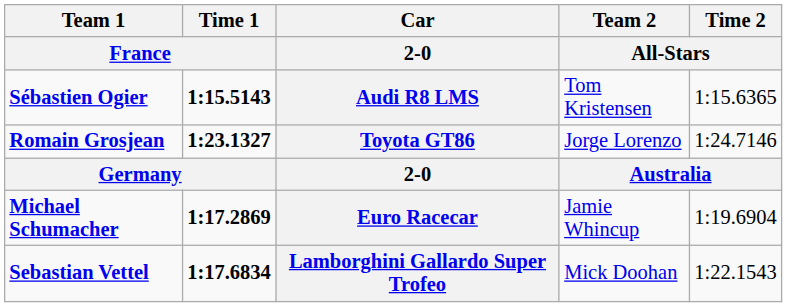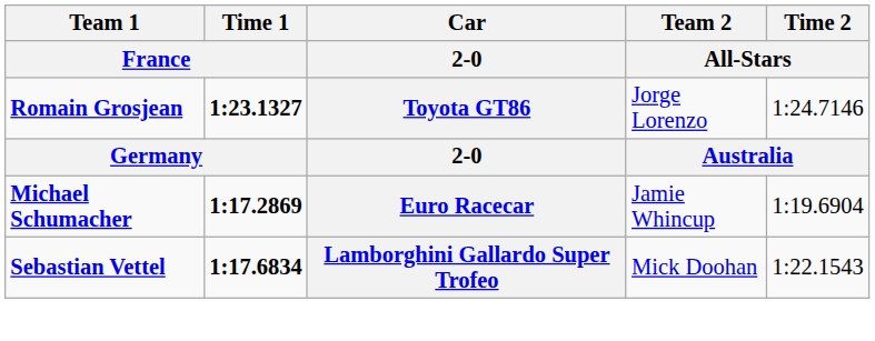- row: Sébastien Ogier | 1:15.5143 | Audi R8 LMS | Tom Kristensen | 1:15.6365
